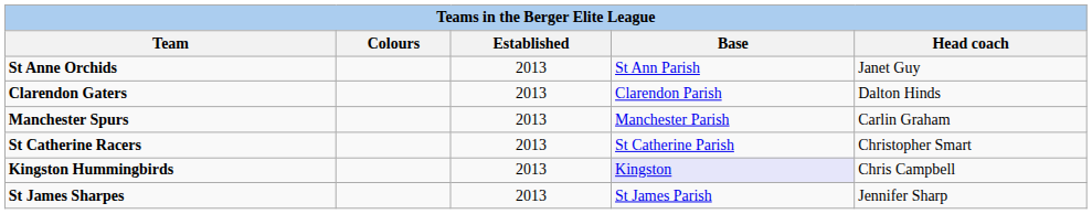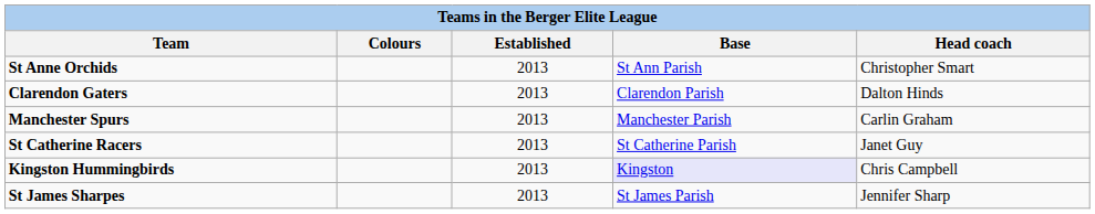St Anne Orchids | Head coach: Janet Guy -> Christopher Smart
St Catherine Racers | Head coach: Christopher Smart -> Janet Guy
